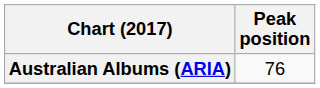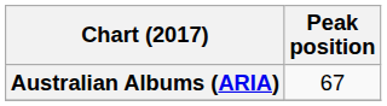Australian Albums (ARIA) | Peak position: 76 -> 67
